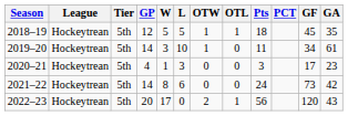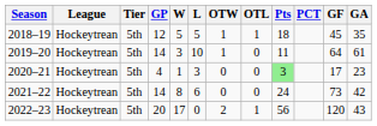2019–20 | GF: 34 -> 64
2020–21 | Pts: no background -> lightgreen background
